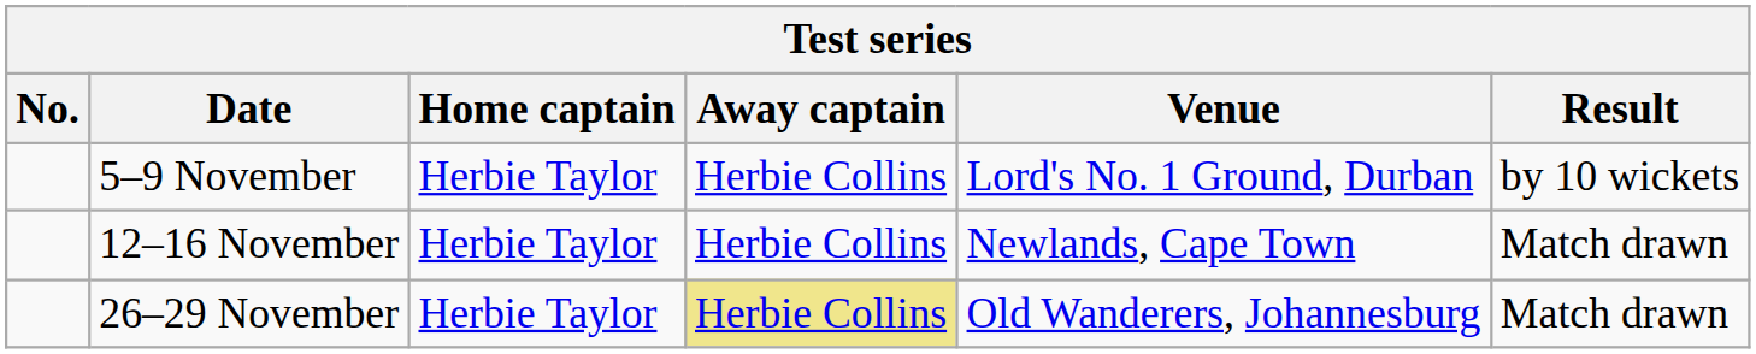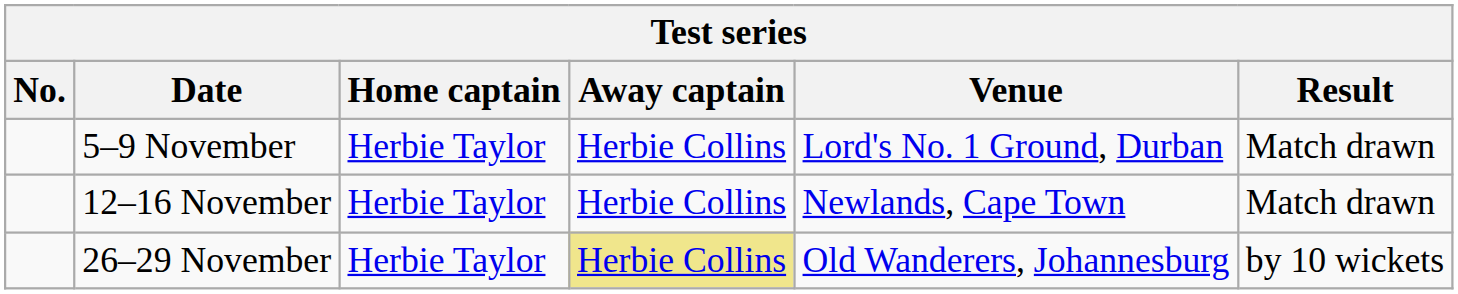5–9 November | Result: by 10 wickets -> Match drawn
26–29 November | Result: Match drawn -> by 10 wickets
